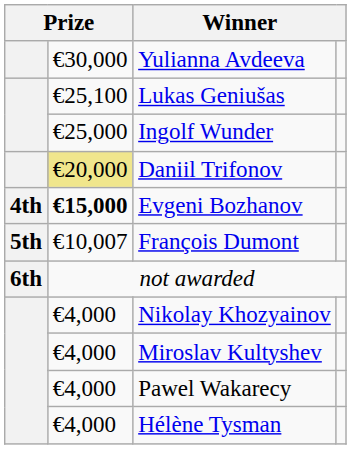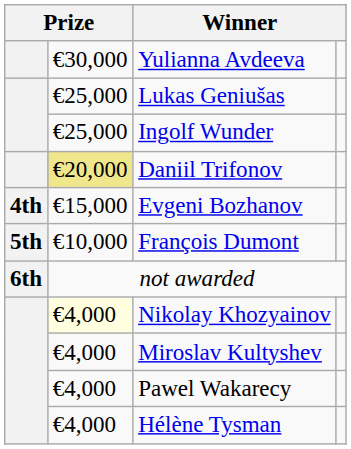Lukas Geniušas | column 2: €25,100 -> €25,000
Evgeni Bozhanov | column 2: bold -> normal
François Dumont | column 2: €10,007 -> €10,000
Nikolay Khozyainov | column 2: no background -> lightyellow background
